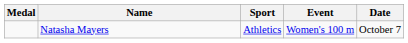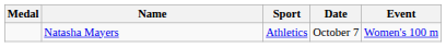columns swapped: Event <-> Date
